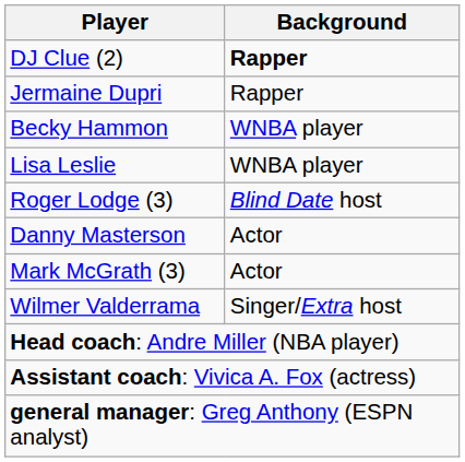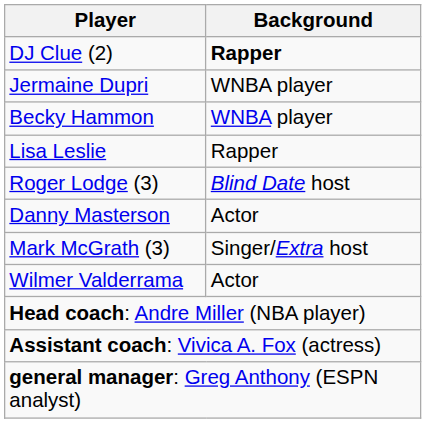Jermaine Dupri | Background: Rapper -> WNBA player
Lisa Leslie | Background: WNBA player -> Rapper
Mark McGrath (3) | Background: Actor -> Singer/Extra host
Wilmer Valderrama | Background: Singer/Extra host -> Actor
